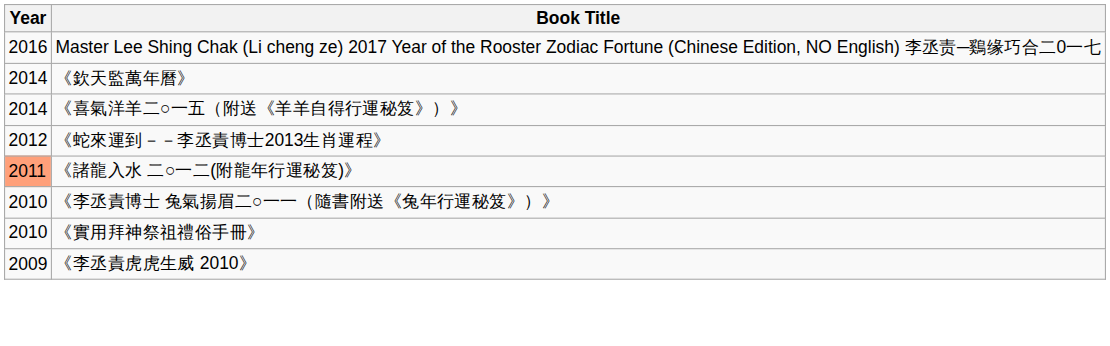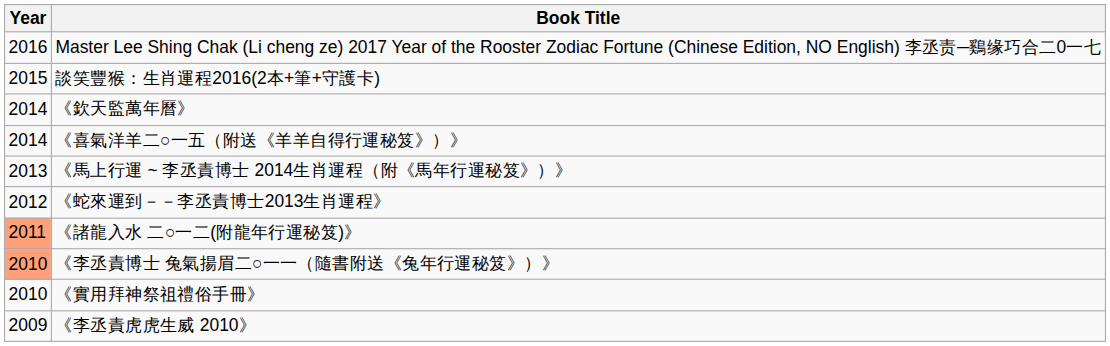+ row: 2015 | 談笑豐猴：生肖運程2016(2本+筆+守護卡)
+ row: 2013 | 《馬上行運 ~ 李丞責博士 2014生肖運程（附《馬年行運秘笈》）》
《李丞責博士 兔氣揚眉二○一一（隨書附送《兔年行運秘笈》）》 | Year: no background -> lightsalmon background
